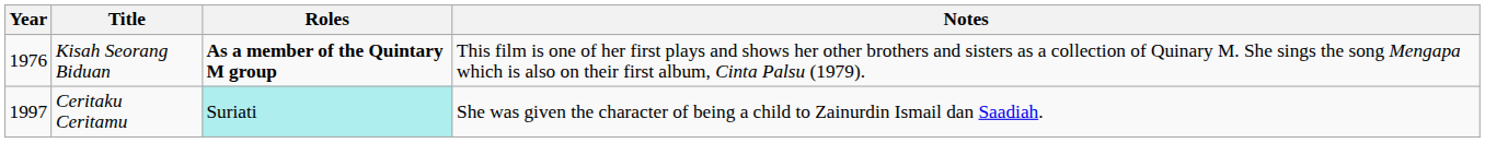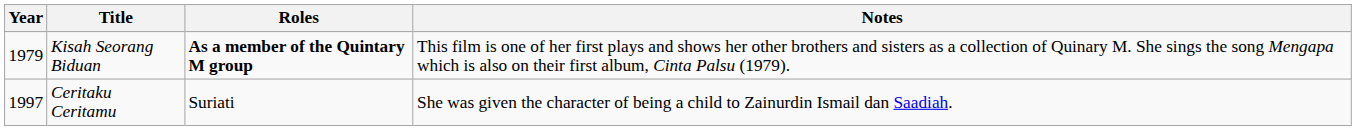Kisah Seorang Biduan | Year: 1976 -> 1979
Ceritaku Ceritamu | Roles: paleturquoise background -> no background
